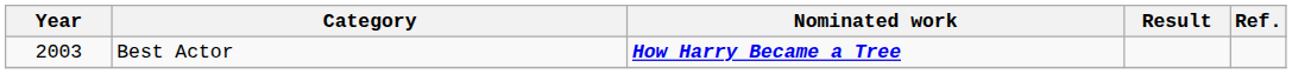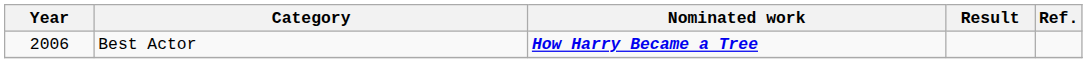Best Actor | Year: 2003 -> 2006
